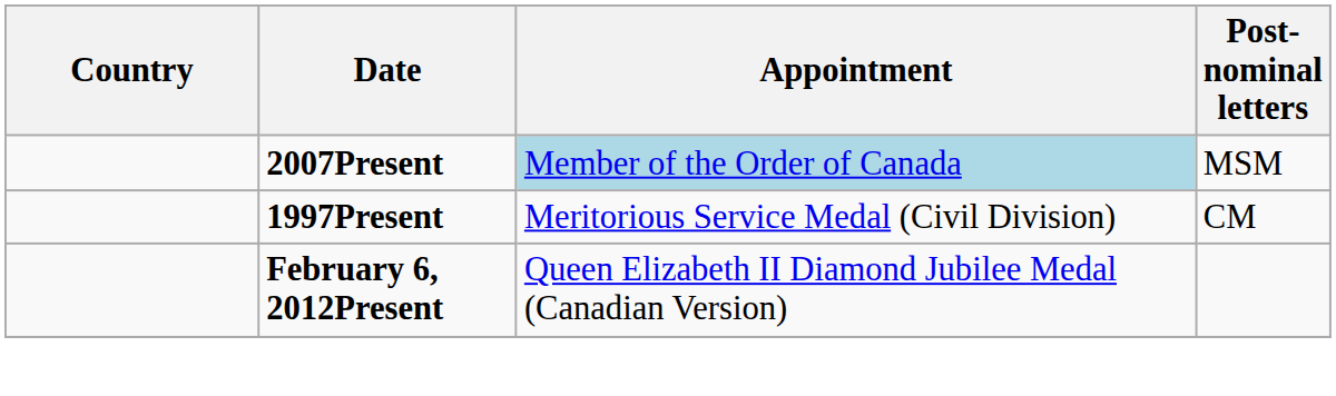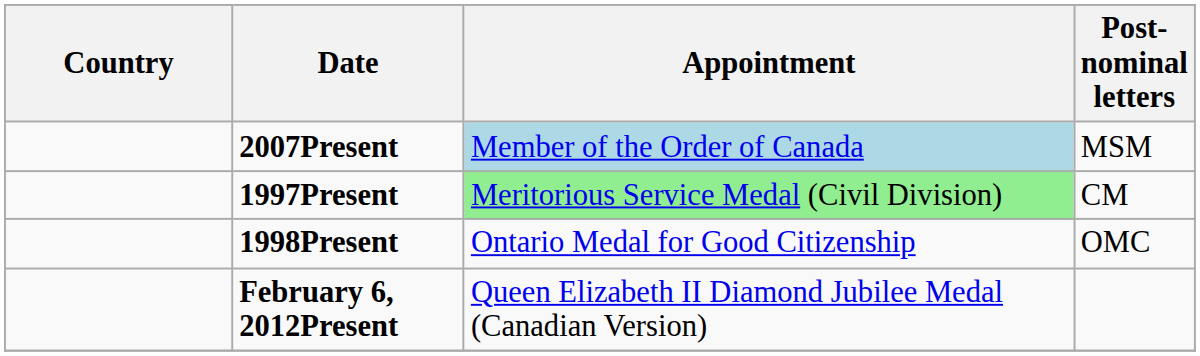1997Present | Appointment: no background -> lightgreen background
+ row: 1998Present | Ontario Medal for Good Citizenship | OMC
